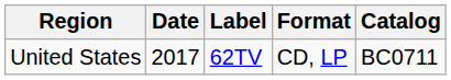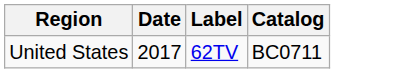- column: Format | CD, LP
